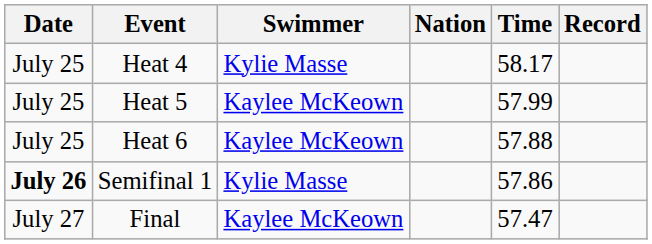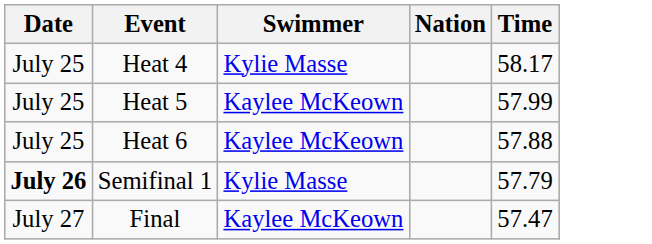- column: Record
Semifinal 1 | Time: 57.86 -> 57.79
